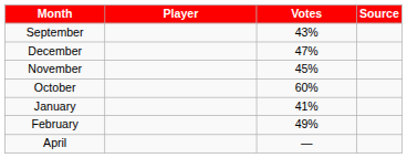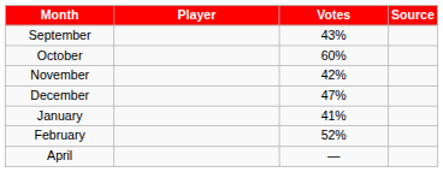rows swapped: October <-> December
November | Votes: 45% -> 42%
February | Votes: 49% -> 52%
